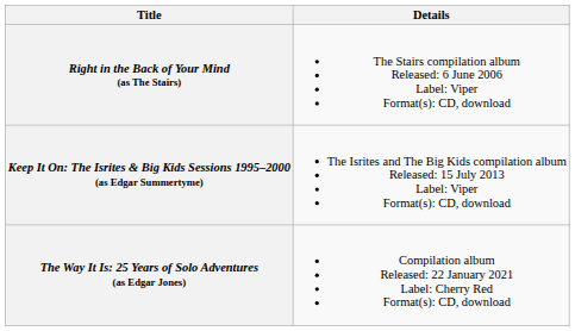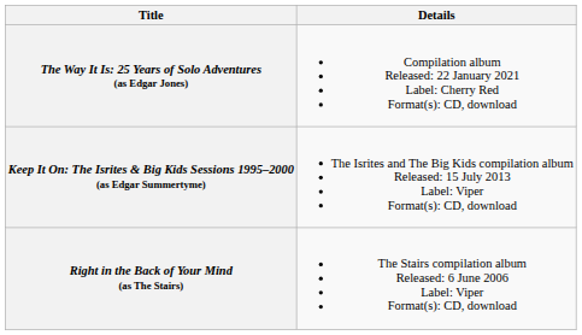rows swapped: Right in the Back of Your Mind (as The Stairs) <-> The Way It Is: 25 Years of Solo Adventures (as Edgar Jones)
